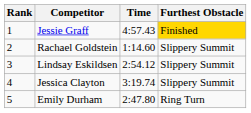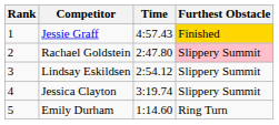Rachael Goldstein | Time: 1:14.60 -> 2:47.80
Rachael Goldstein | Furthest Obstacle: no background -> pink background
Emily Durham | Time: 2:47.80 -> 1:14.60
